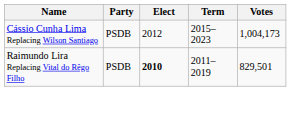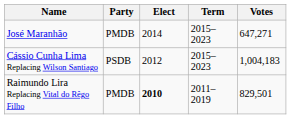+ row: José Maranhão | PMDB | 2014 | 2015–2023 | 647,271
Cássio Cunha Lima Replacing Wilson Santiago | Votes: 1,004,173 -> 1,004,183
Raimundo Lira Replacing Vital do Rêgo Filho | Party: PSDB -> PMDB
